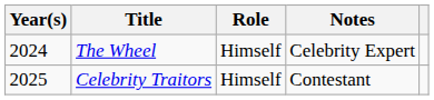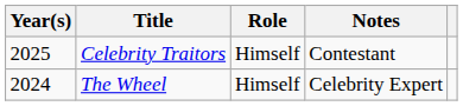rows swapped: The Wheel <-> Celebrity Traitors
